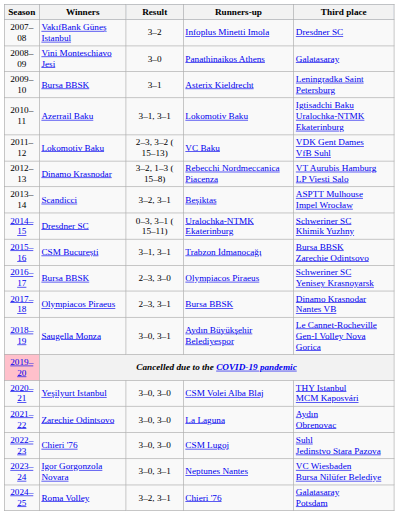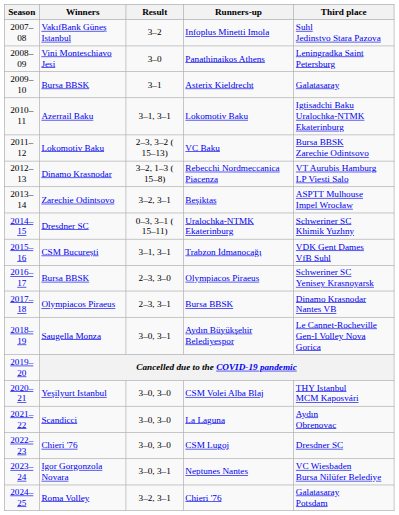Infoplus Minetti Imola | Third place: Dresdner SC -> Suhl Jedinstvo Stara Pazova
Panathinaikos Athens | Third place: Galatasaray -> Leningradka Saint Petersburg
Asterix Kieldrecht | Third place: Leningradka Saint Petersburg -> Galatasaray
VC Baku | Third place: VDK Gent Dames VfB Suhl -> Bursa BBSK Zarechie Odintsovo
Beşiktaş | Winners: Scandicci -> Zarechie Odintsovo
Trabzon İdmanocağı | Third place: Bursa BBSK Zarechie Odintsovo -> VDK Gent Dames VfB Suhl
Cancelled due to the COVID-19 pandemic | Season: pink background -> no background
La Laguna | Winners: Zarechie Odintsovo -> Scandicci
CSM Lugoj | Third place: Suhl Jedinstvo Stara Pazova -> Dresdner SC
